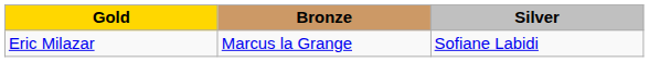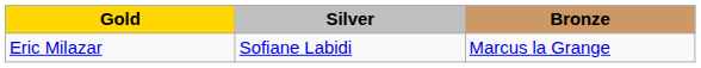columns swapped: Silver <-> Bronze
